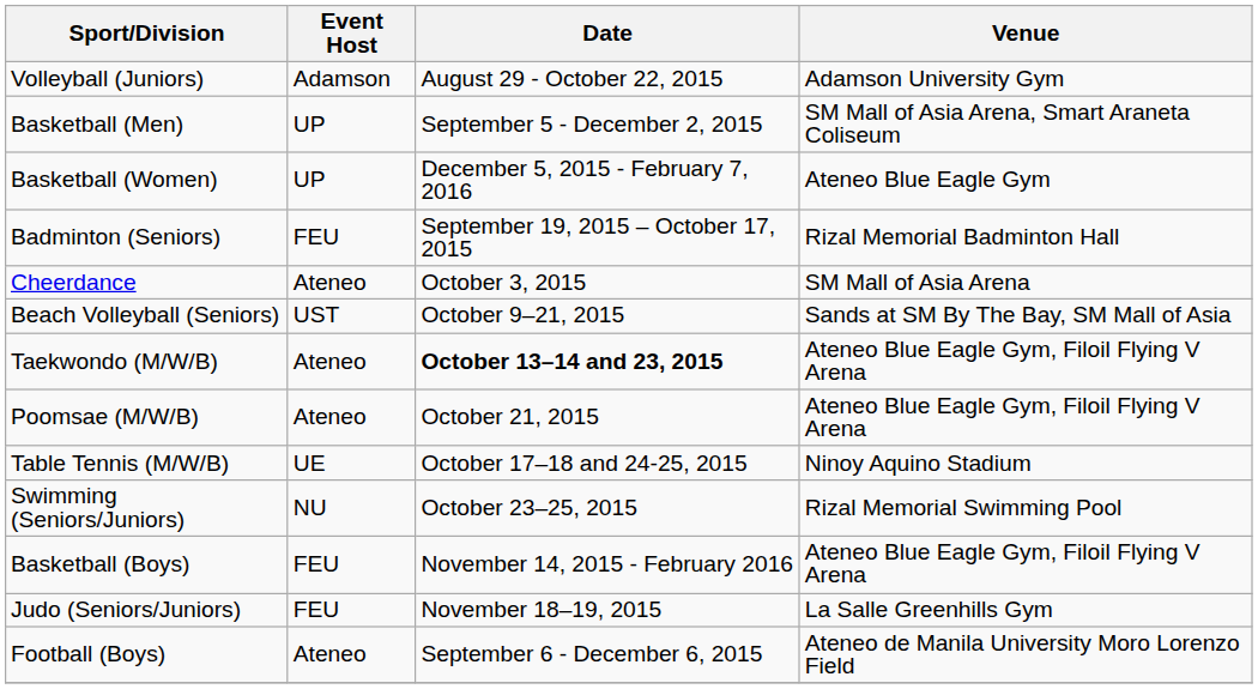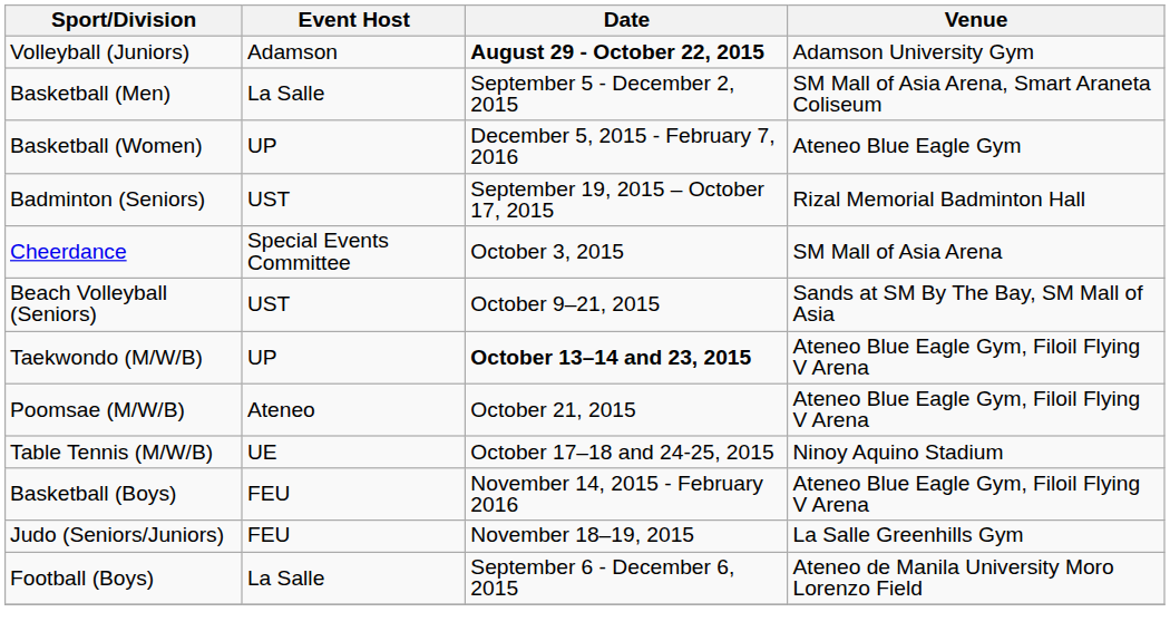Volleyball (Juniors) | Date: normal -> bold
Basketball (Men) | Event Host: UP -> La Salle
Badminton (Seniors) | Event Host: FEU -> UST
Cheerdance | Event Host: Ateneo -> Special Events Committee
Taekwondo (M/W/B) | Event Host: Ateneo -> UP
- row: Swimming (Seniors/Juniors) | NU | October 23–25, 2015 | Rizal Memorial Swimming Pool
Football (Boys) | Event Host: Ateneo -> La Salle
